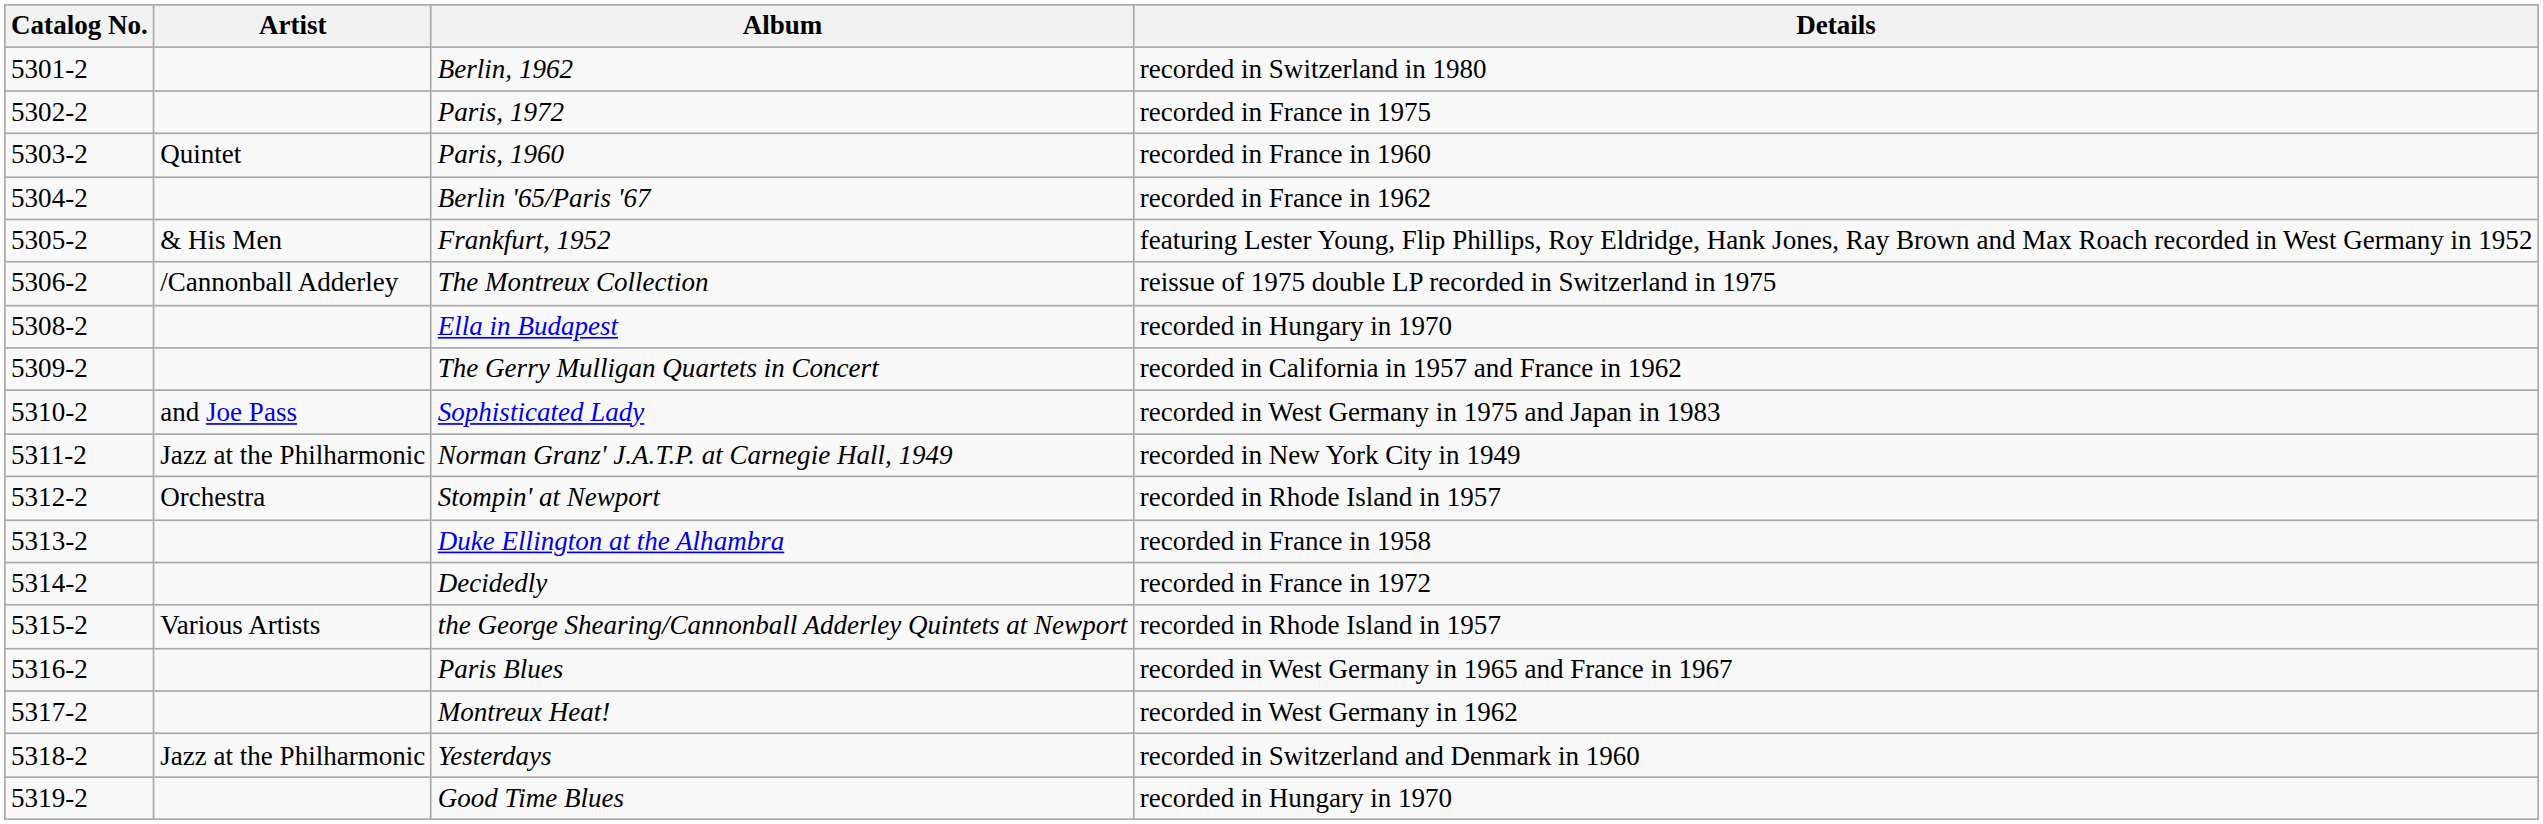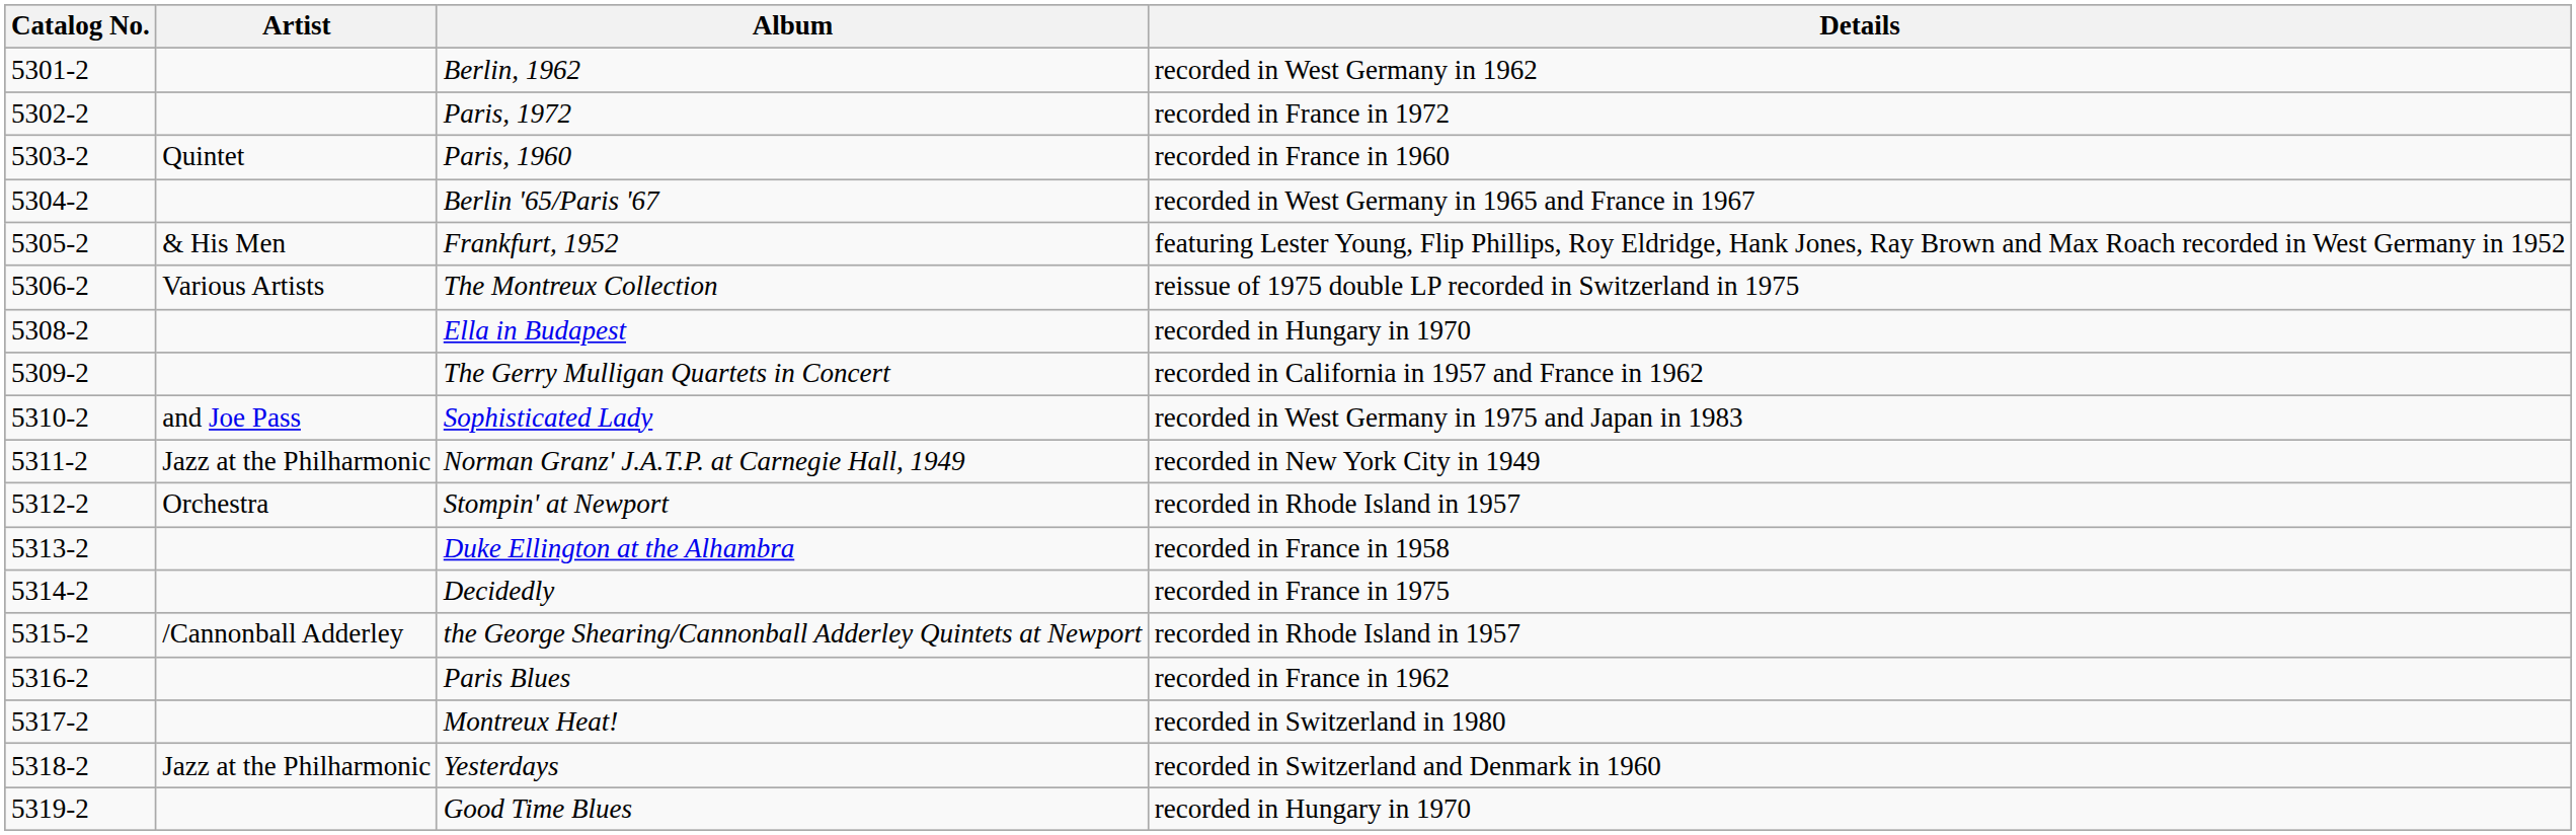Berlin, 1962 | Details: recorded in Switzerland in 1980 -> recorded in West Germany in 1962
Paris, 1972 | Details: recorded in France in 1975 -> recorded in France in 1972
Berlin '65/Paris '67 | Details: recorded in France in 1962 -> recorded in West Germany in 1965 and France in 1967
The Montreux Collection | Artist: /Cannonball Adderley -> Various Artists
Decidedly | Details: recorded in France in 1972 -> recorded in France in 1975
the George Shearing/Cannonball Adderley Quintets at Newport | Artist: Various Artists -> /Cannonball Adderley
Paris Blues | Details: recorded in West Germany in 1965 and France in 1967 -> recorded in France in 1962
Montreux Heat! | Details: recorded in West Germany in 1962 -> recorded in Switzerland in 1980
